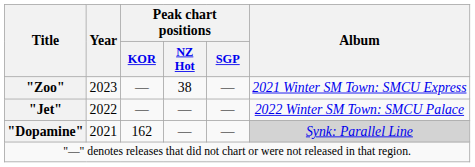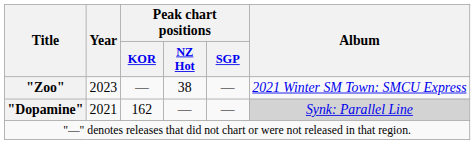- row: "Jet" | 2022 | — | — | — | 2022 Winter SM Town: SMCU Palace
